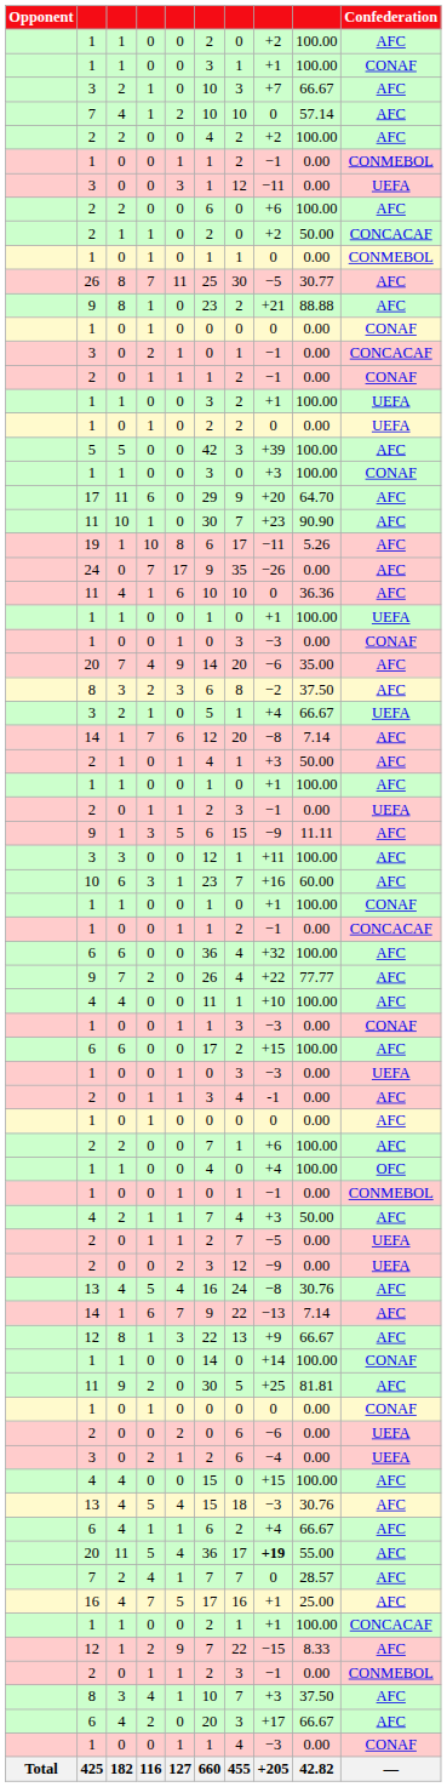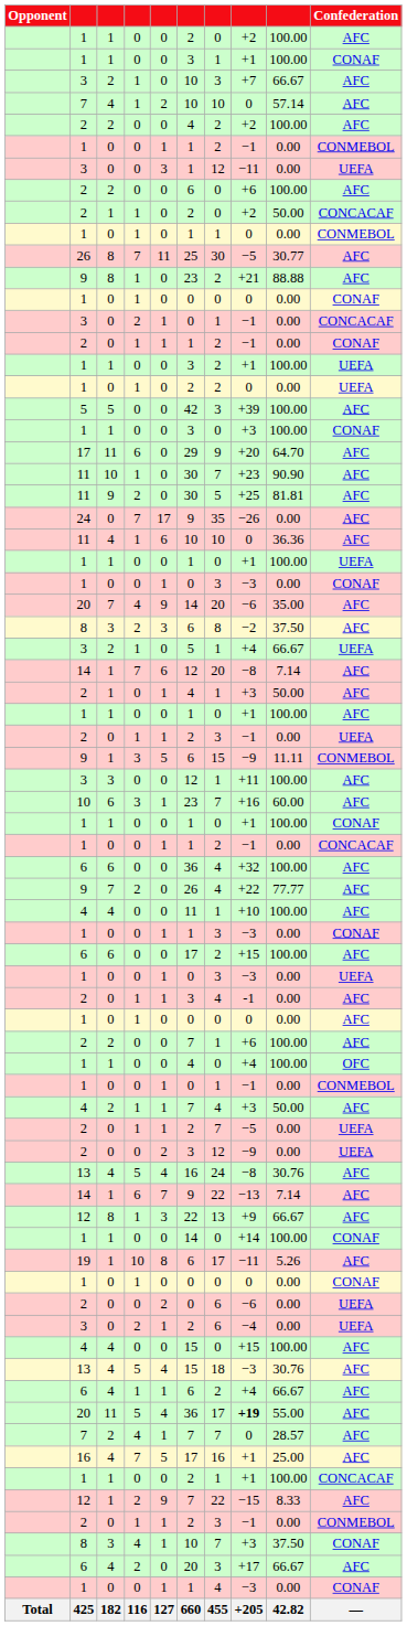rows swapped: 11 / 2 <-> 19
9 / 3 | Confederation: AFC -> CONMEBOL
8 / 4 | Confederation: AFC -> CONAF
